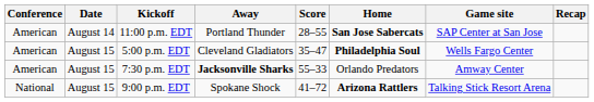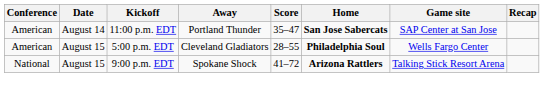11:00 p.m. EDT | Score: 28–55 -> 35–47
5:00 p.m. EDT | Score: 35–47 -> 28–55
- row: American | August 15 | 7:30 p.m. EDT | Jacksonville Sharks | 55–33 | Orlando Predators | Amway Center
